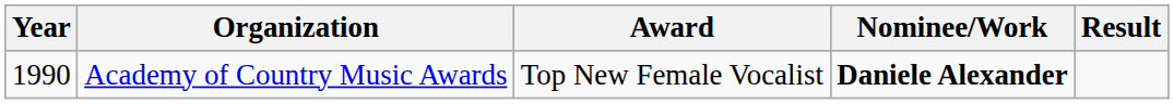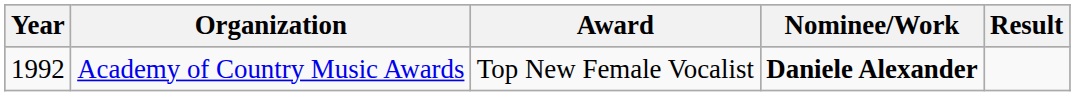Academy of Country Music Awards | Year: 1990 -> 1992
